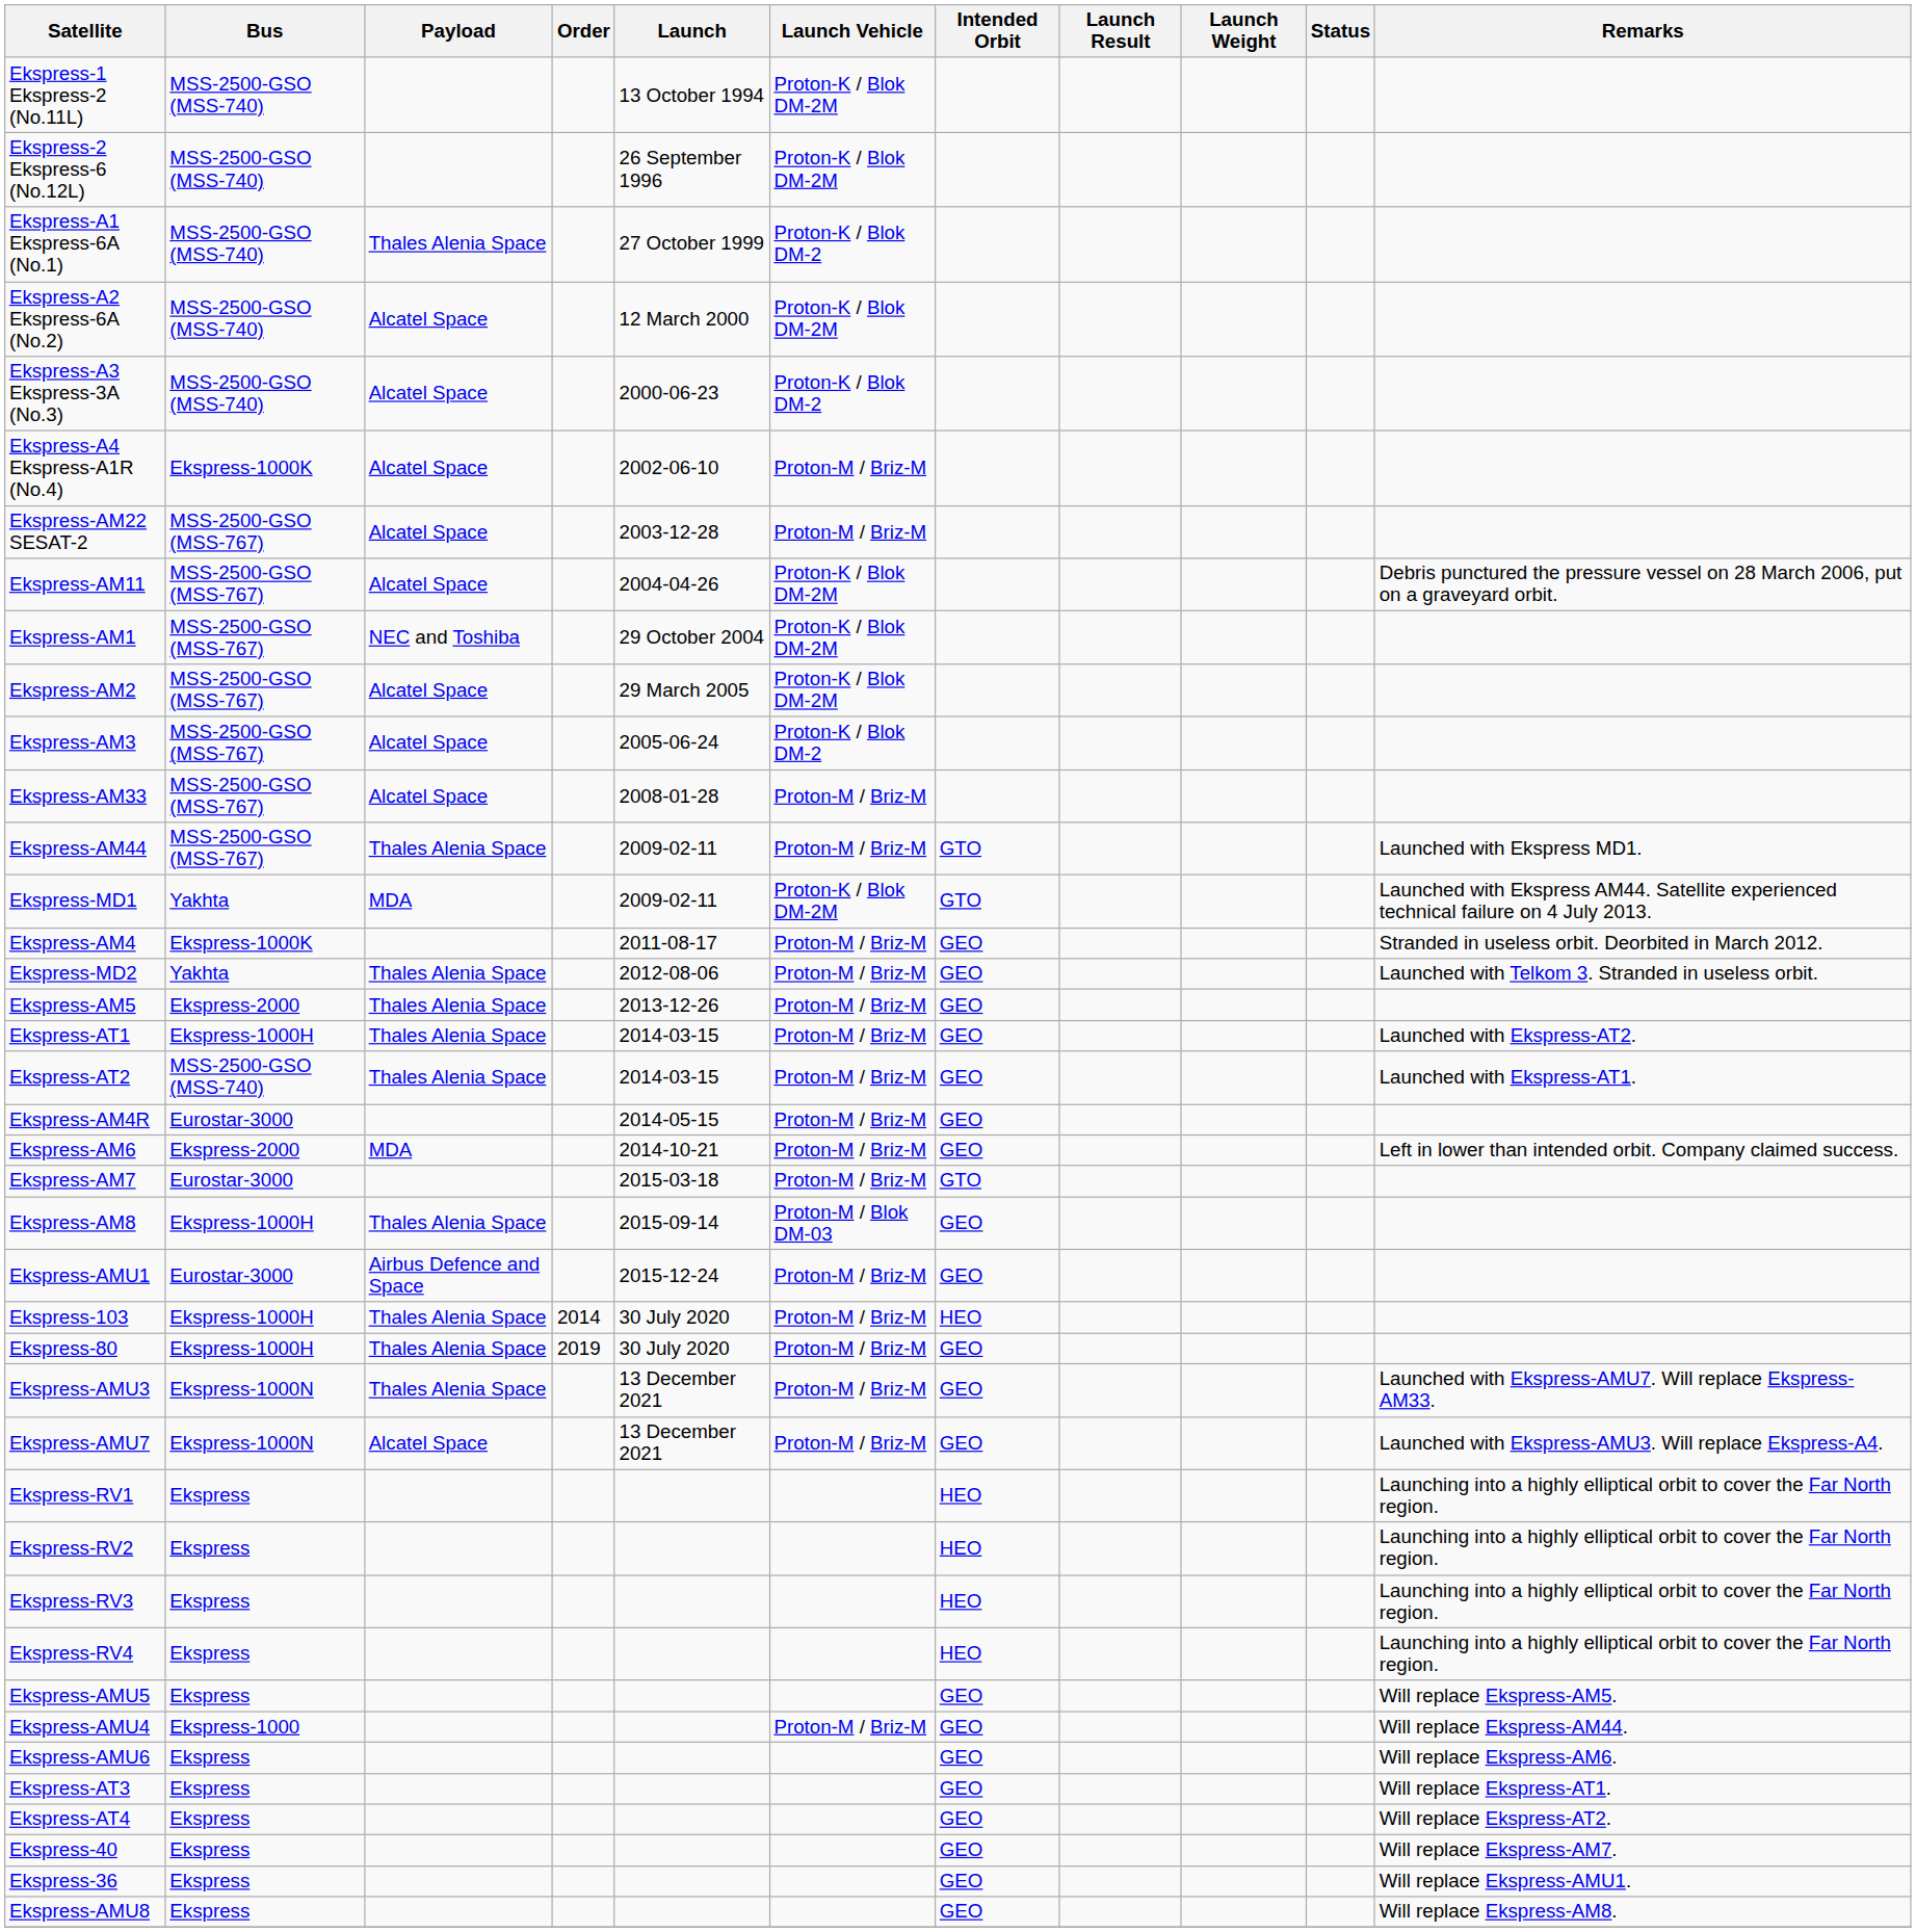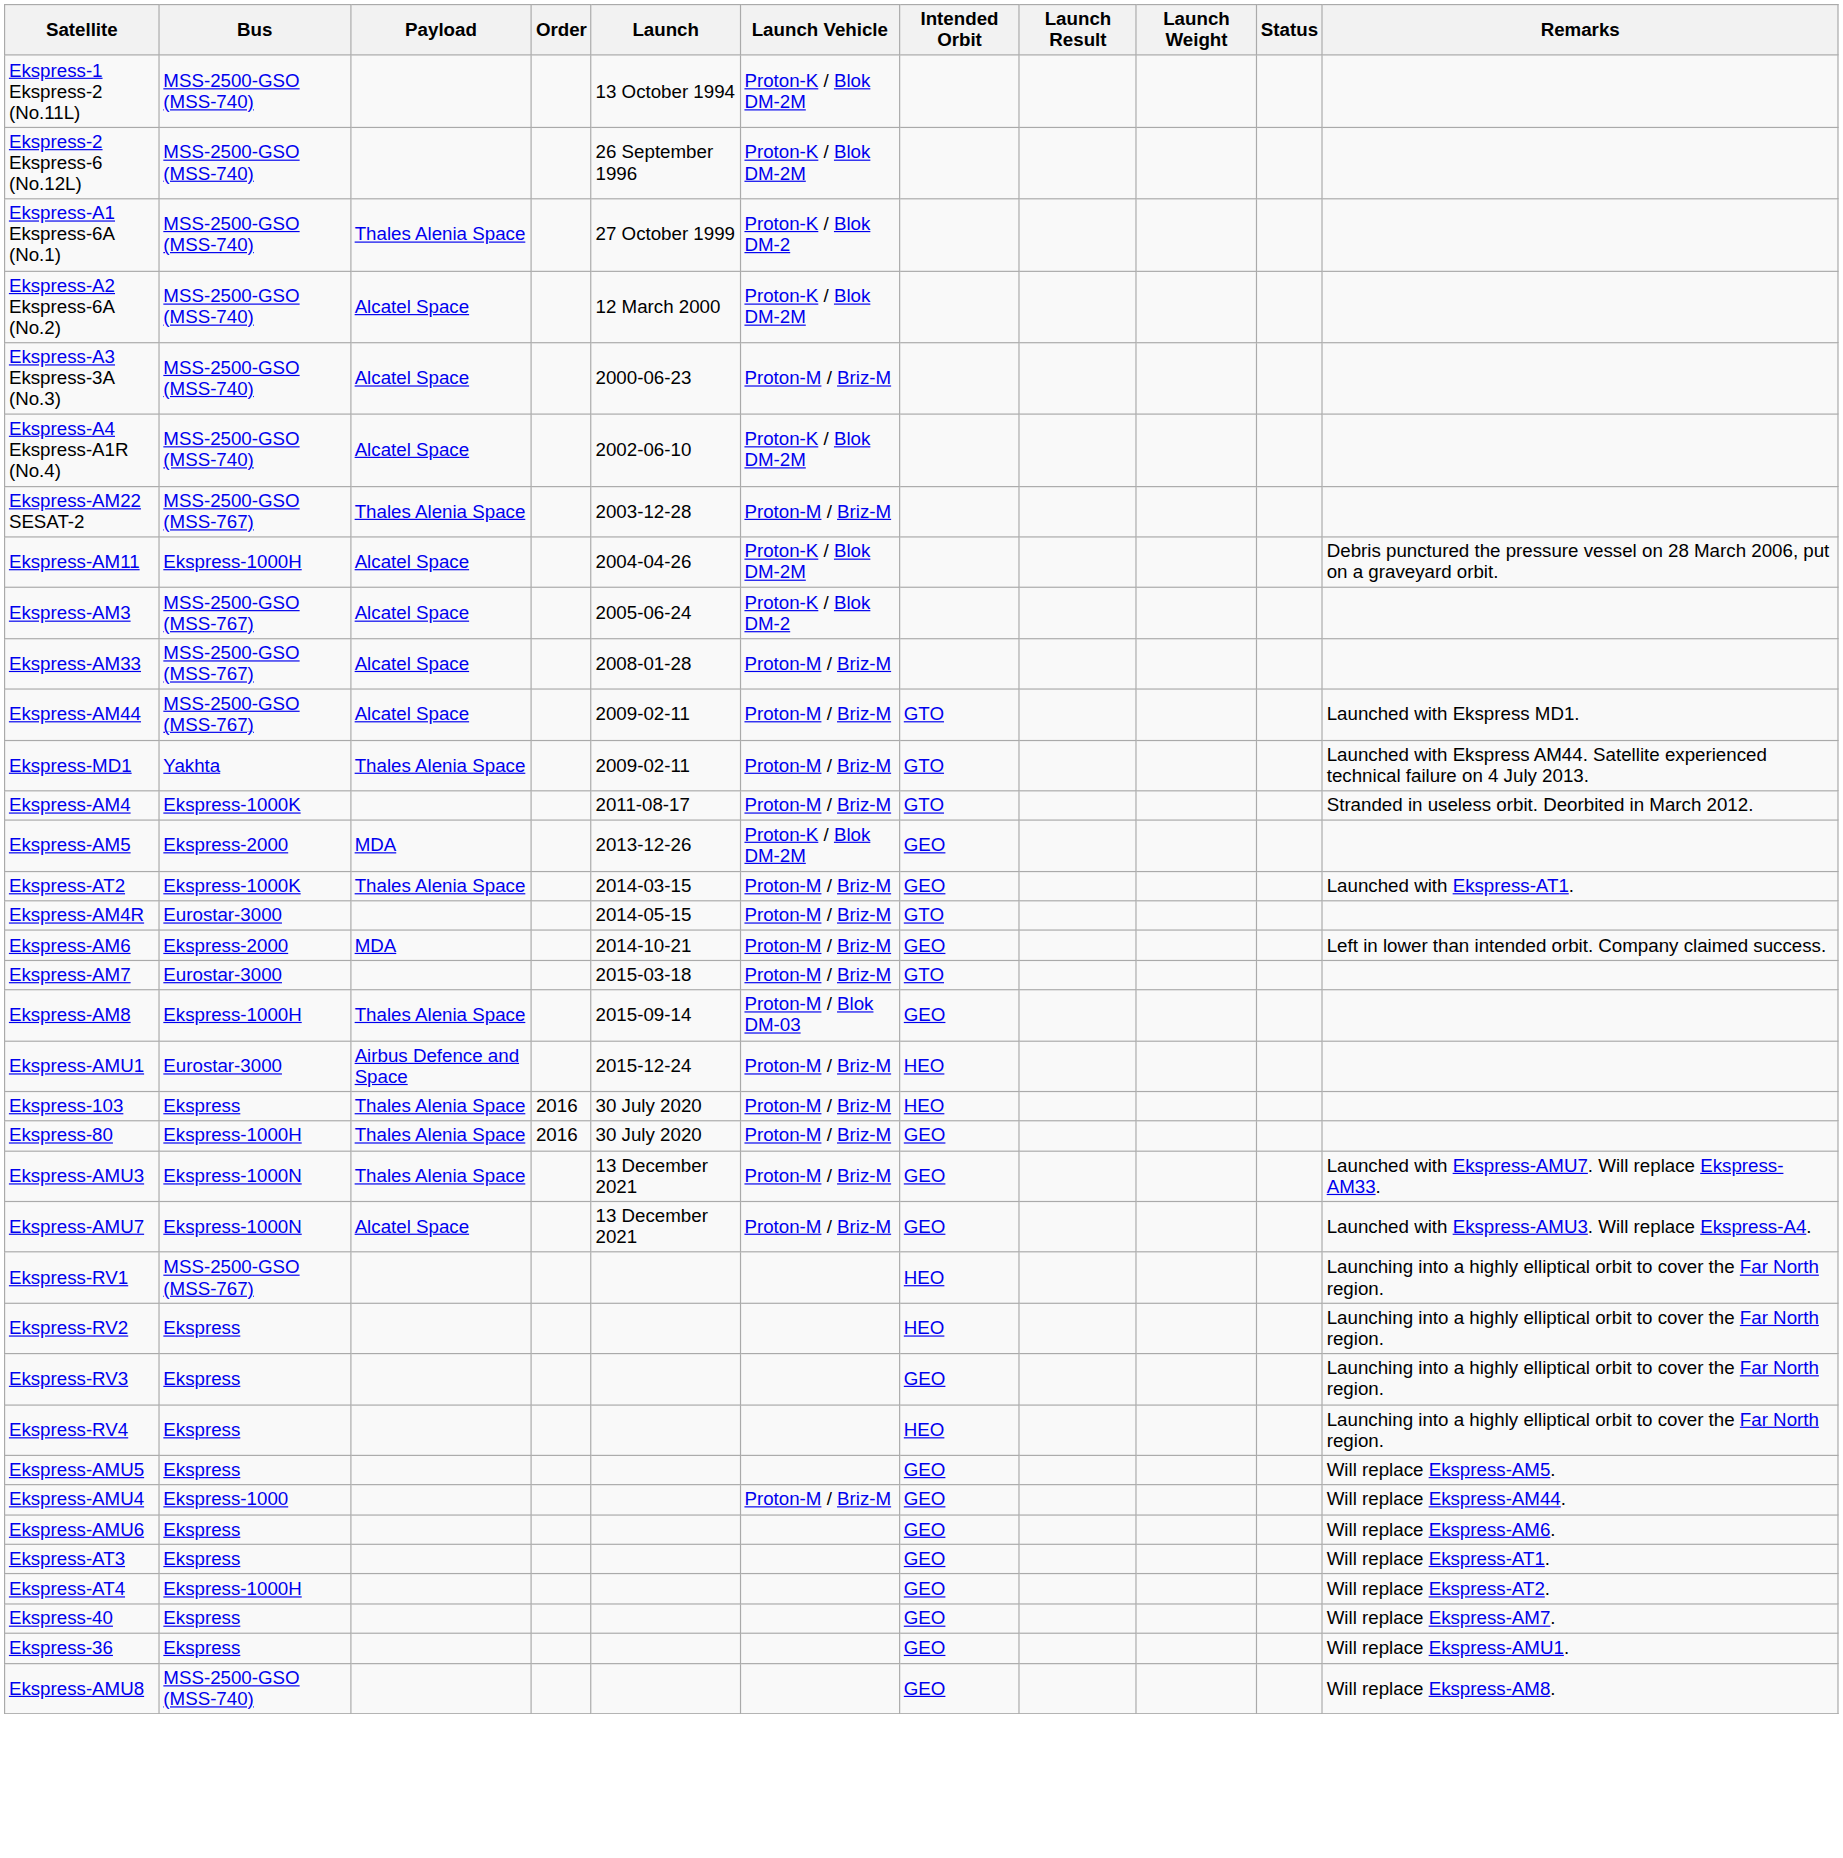Ekspress-A3 Ekspress-3A (No.3) | Launch Vehicle: Proton-K / Blok DM-2 -> Proton-M / Briz-M
Ekspress-A4 Ekspress-A1R (No.4) | Bus: Ekspress-1000K -> MSS-2500-GSO (MSS-740)
Ekspress-A4 Ekspress-A1R (No.4) | Launch Vehicle: Proton-M / Briz-M -> Proton-K / Blok DM-2M
Ekspress-AM22 SESAT-2 | Payload: Alcatel Space -> Thales Alenia Space
Ekspress-AM11 | Bus: MSS-2500-GSO (MSS-767) -> Ekspress-1000H
- row: Ekspress-AM1 | MSS-2500-GSO (MSS-767) | NEC and Toshiba | 29 October 2004 | Proton-K / Blok DM-2M
- row: Ekspress-AM2 | MSS-2500-GSO (MSS-767) | Alcatel Space | 29 March 2005 | Proton-K / Blok DM-2M
Ekspress-AM44 | Payload: Thales Alenia Space -> Alcatel Space
Ekspress-MD1 | Payload: MDA -> Thales Alenia Space
Ekspress-MD1 | Launch Vehicle: Proton-K / Blok DM-2M -> Proton-M / Briz-M
Ekspress-AM4 | Intended Orbit: GEO -> GTO
- row: Ekspress-MD2 | Yakhta | Thales Alenia Space | 2012-08-06 | Proton-M / Briz-M | GEO | Launched with Telkom 3. Stranded in useless orbit.
Ekspress-AM5 | Payload: Thales Alenia Space -> MDA
Ekspress-AM5 | Launch Vehicle: Proton-M / Briz-M -> Proton-K / Blok DM-2M
- row: Ekspress-AT1 | Ekspress-1000H | Thales Alenia Space | 2014-03-15 | Proton-M / Briz-M | GEO | Launched with Ekspress-AT2.
Ekspress-AT2 | Bus: MSS-2500-GSO (MSS-740) -> Ekspress-1000K
Ekspress-AM4R | Intended Orbit: GEO -> GTO
Ekspress-AMU1 | Intended Orbit: GEO -> HEO
Ekspress-103 | Bus: Ekspress-1000H -> Ekspress
Ekspress-103 | Order: 2014 -> 2016
Ekspress-80 | Order: 2019 -> 2016
Ekspress-RV1 | Bus: Ekspress -> MSS-2500-GSO (MSS-767)
Ekspress-RV3 | Intended Orbit: HEO -> GEO
Ekspress-AT4 | Bus: Ekspress -> Ekspress-1000H
Ekspress-AMU8 | Bus: Ekspress -> MSS-2500-GSO (MSS-740)
